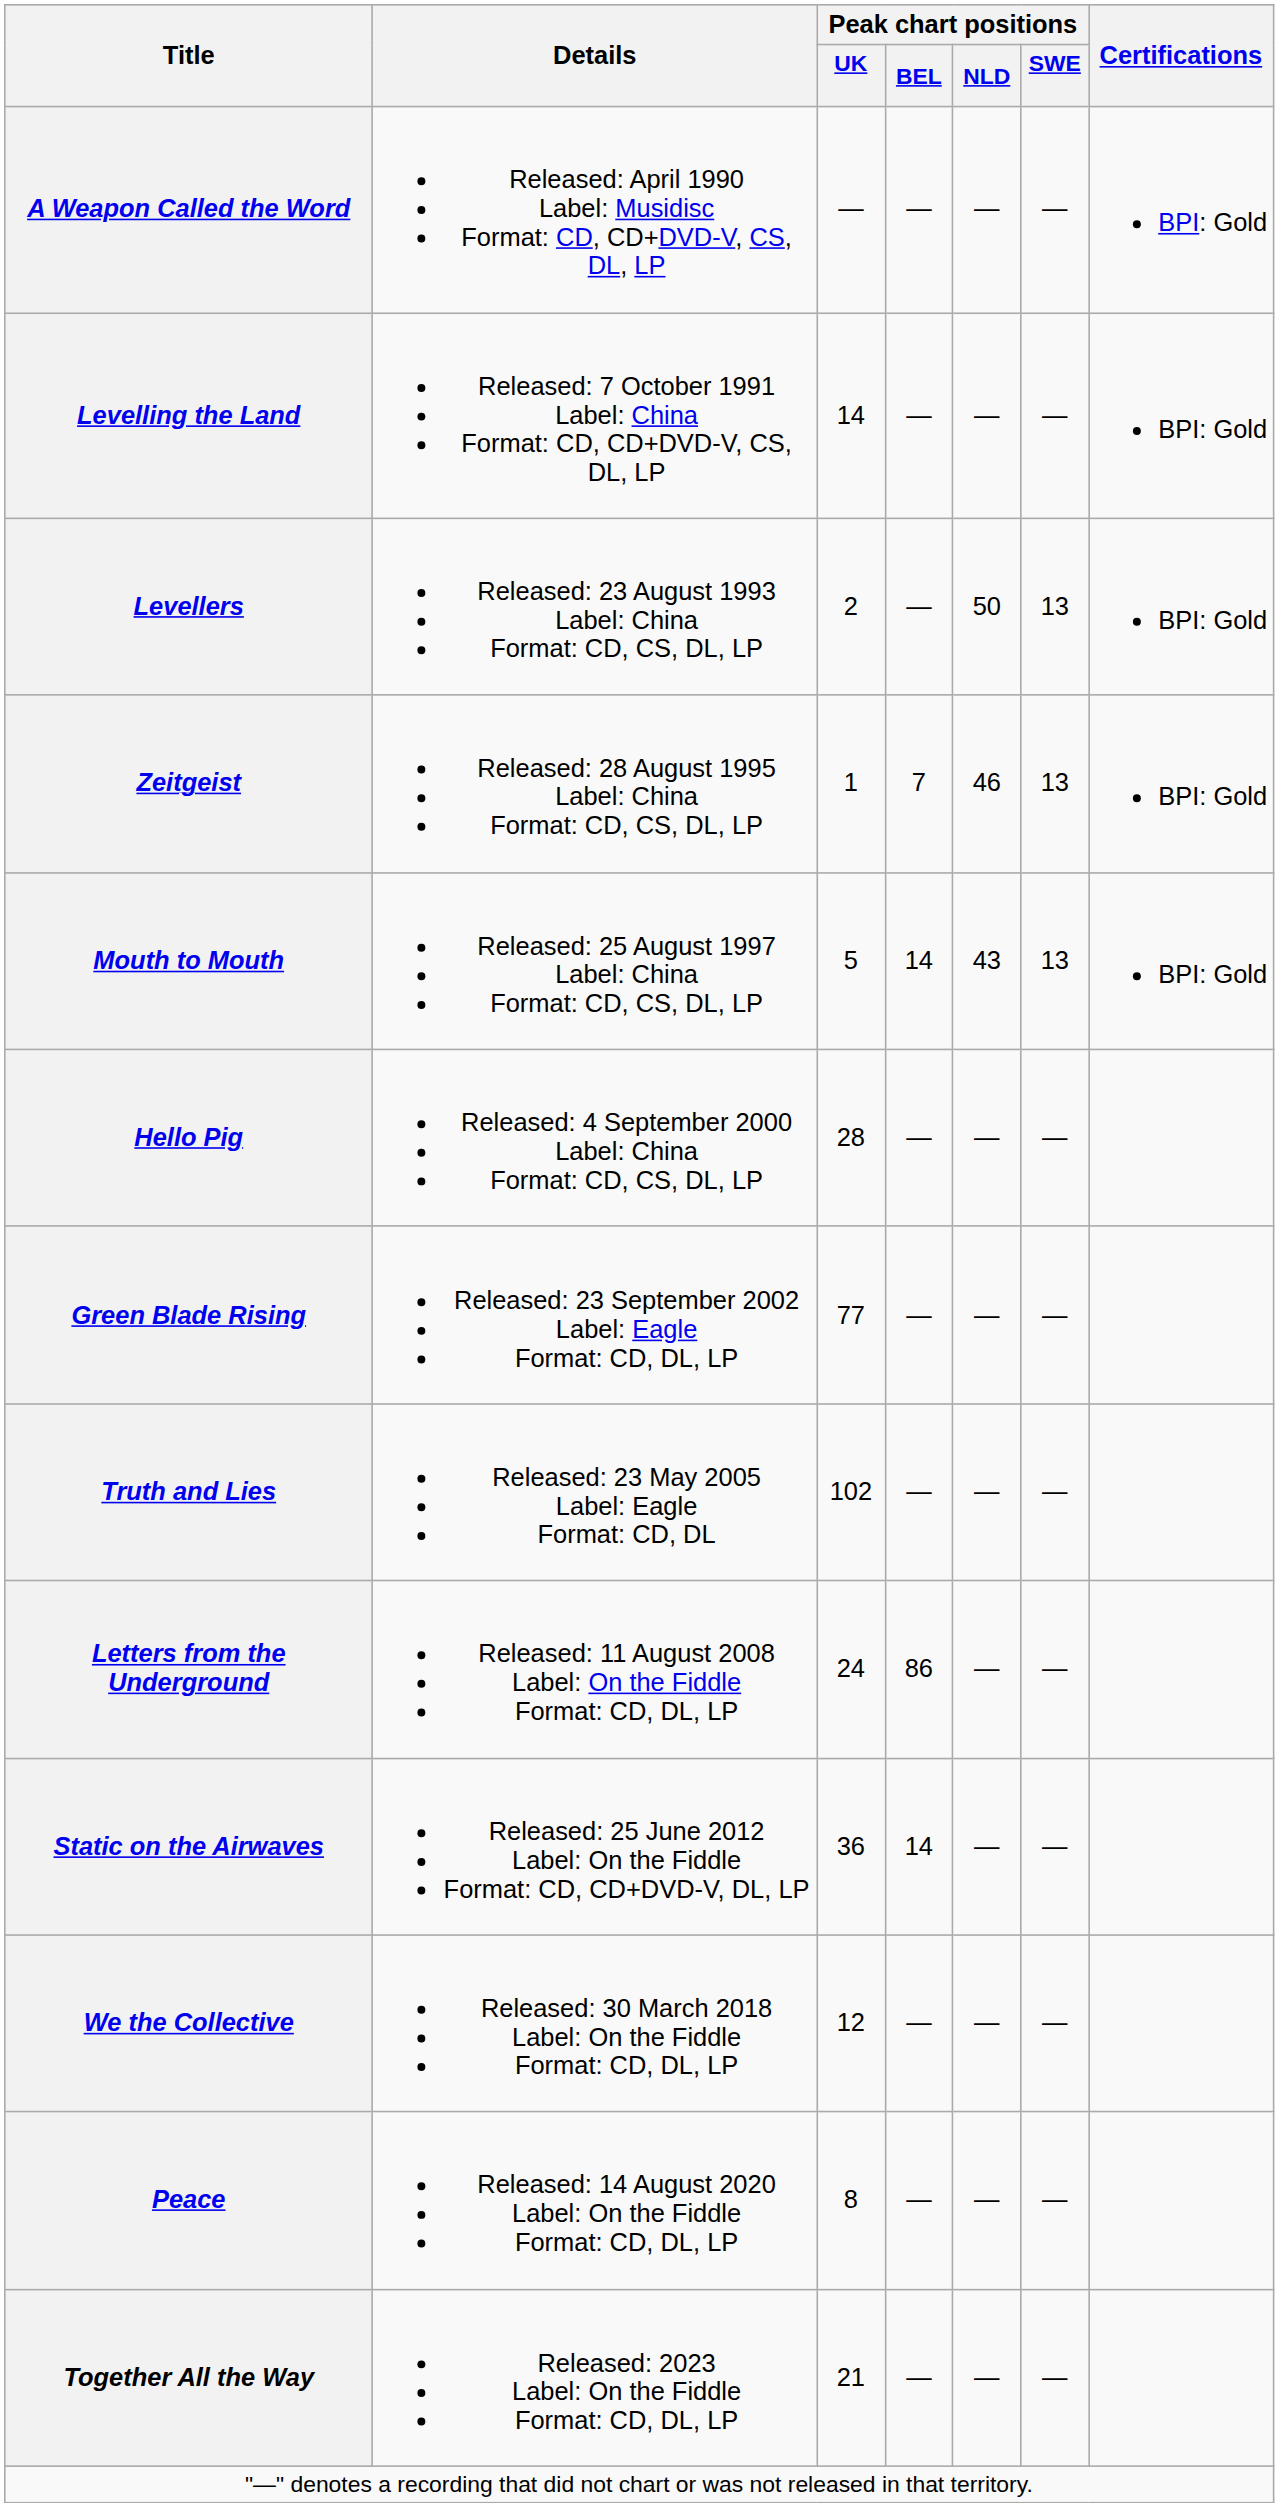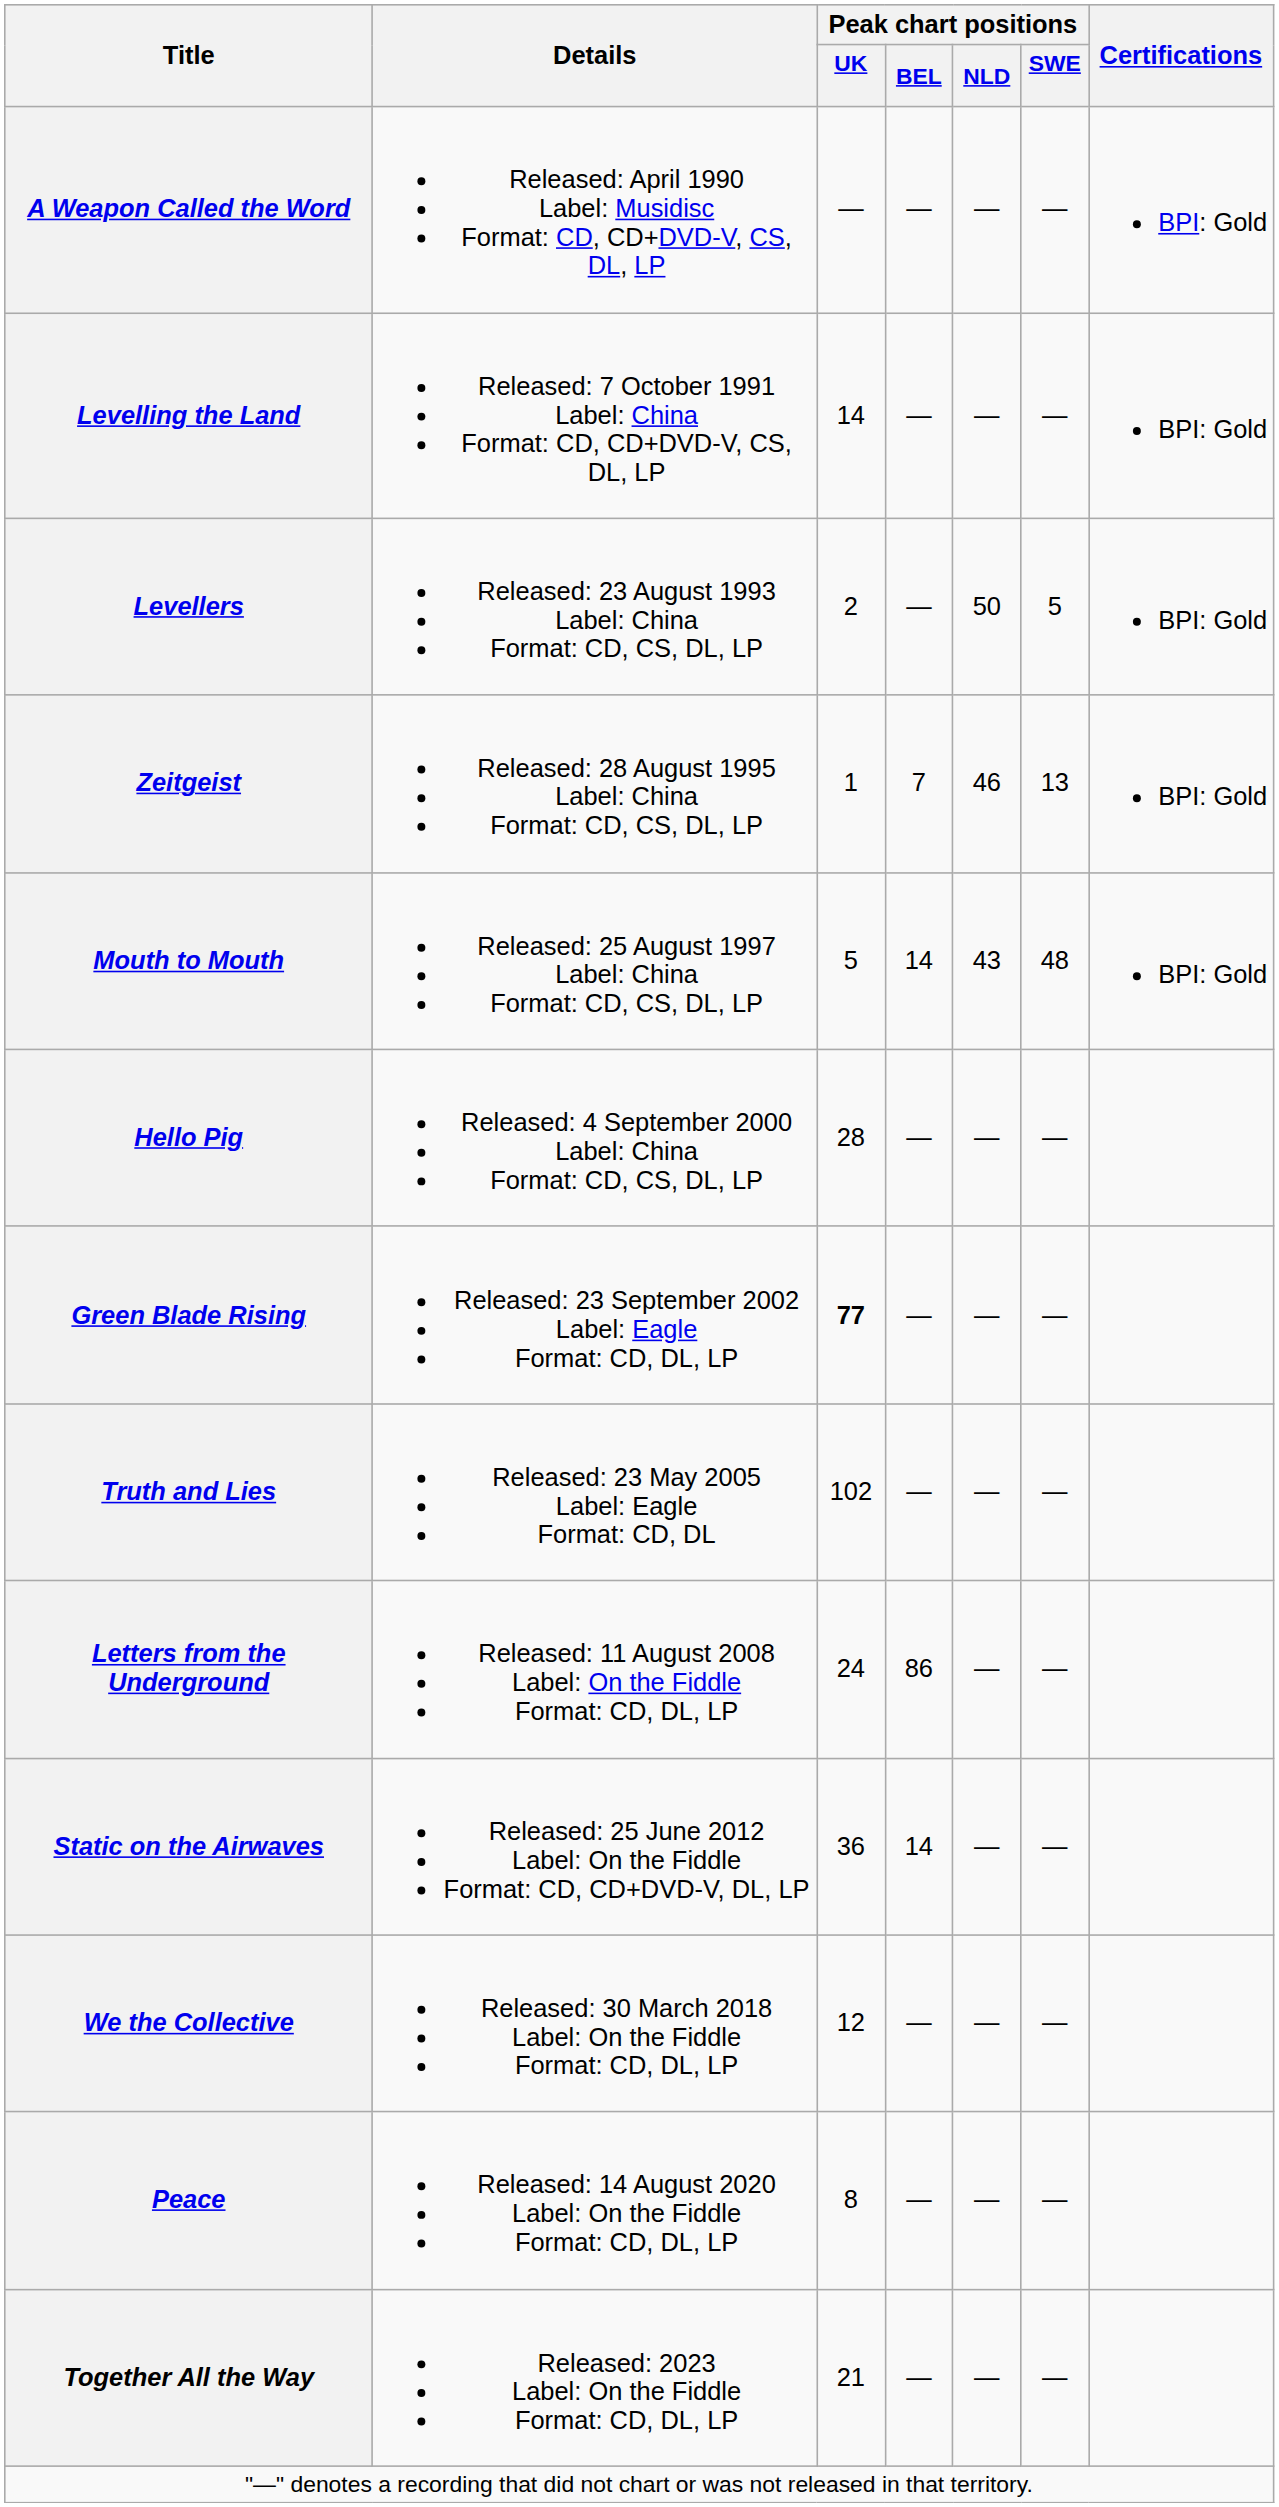Levellers | Peak chart positions / SWE: 13 -> 5
Mouth to Mouth | Peak chart positions / SWE: 13 -> 48
Green Blade Rising | Peak chart positions / UK: normal -> bold
